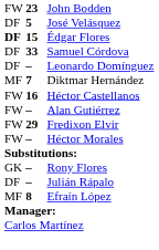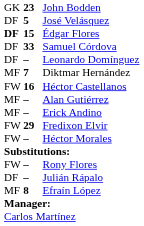John Bodden | column 1: FW -> GK
Alan Gutiérrez | column 1: FW -> MF
+ row: MF | – | Erick Andino
Rony Flores | column 1: GK -> FW
